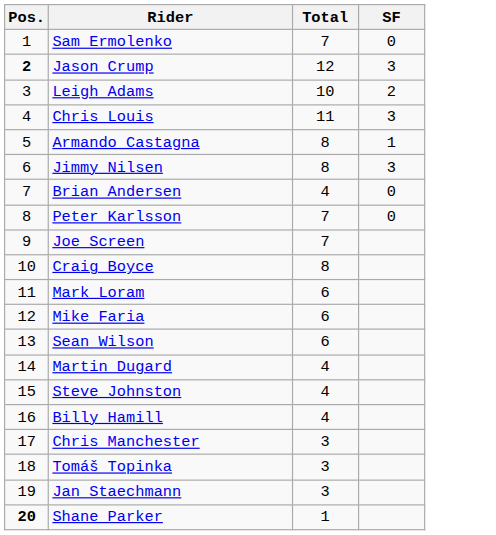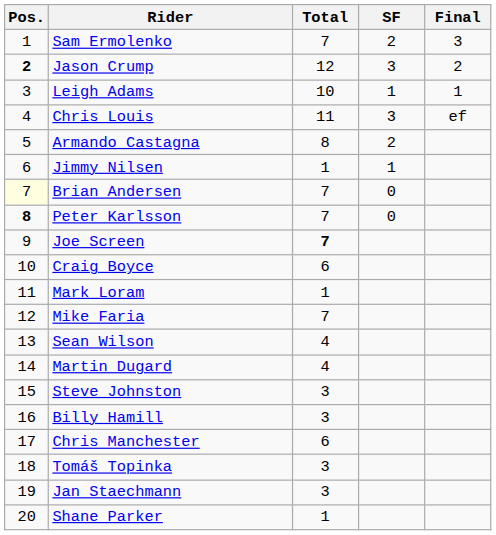+ column: Final | 3 | 2 | 1 | ef
Sam Ermolenko | SF: 0 -> 2
Leigh Adams | SF: 2 -> 1
Armando Castagna | SF: 1 -> 2
Jimmy Nilsen | Total: 8 -> 1
Jimmy Nilsen | SF: 3 -> 1
Brian Andersen | Pos.: no background -> lightyellow background
Brian Andersen | Total: 4 -> 7
Peter Karlsson | Pos.: normal -> bold
Joe Screen | Total: normal -> bold
Craig Boyce | Total: 8 -> 6
Mark Loram | Total: 6 -> 1
Mike Faria | Total: 6 -> 7
Sean Wilson | Total: 6 -> 4
Steve Johnston | Total: 4 -> 3
Billy Hamill | Total: 4 -> 3
Chris Manchester | Total: 3 -> 6
Shane Parker | Pos.: bold -> normal
